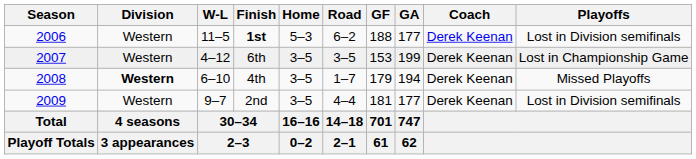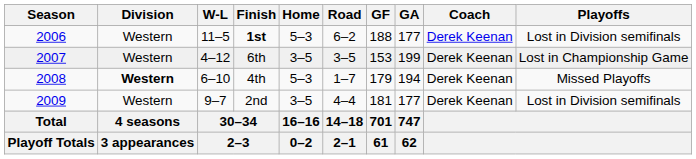4th | Home: 3–5 -> 5–3
